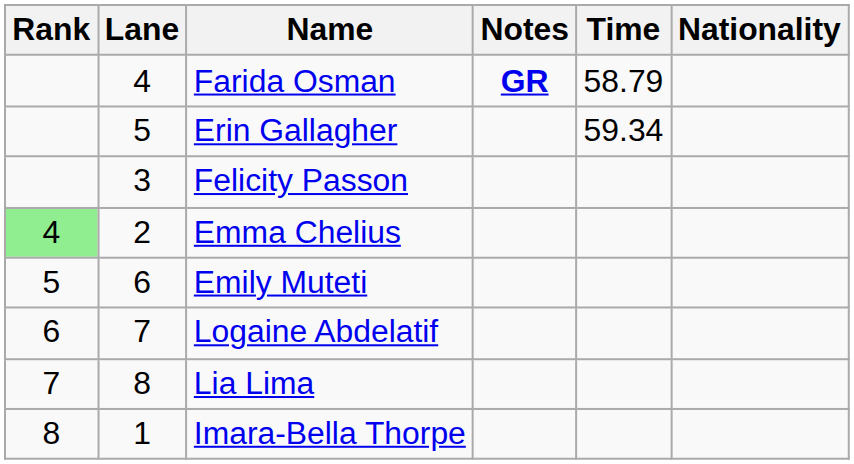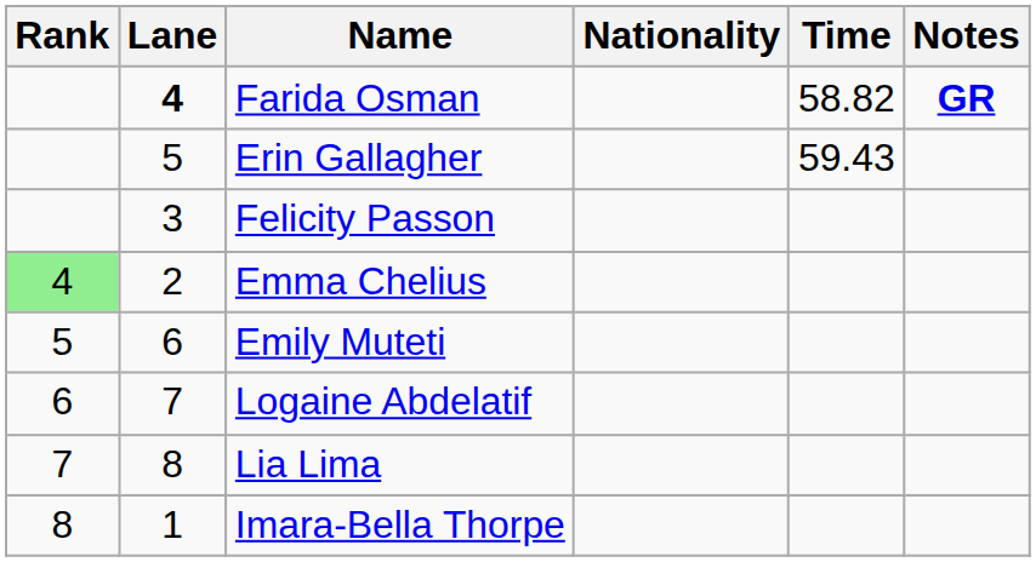columns swapped: Nationality <-> Notes
Farida Osman | Lane: normal -> bold
Farida Osman | Time: 58.79 -> 58.82
Erin Gallagher | Time: 59.34 -> 59.43
